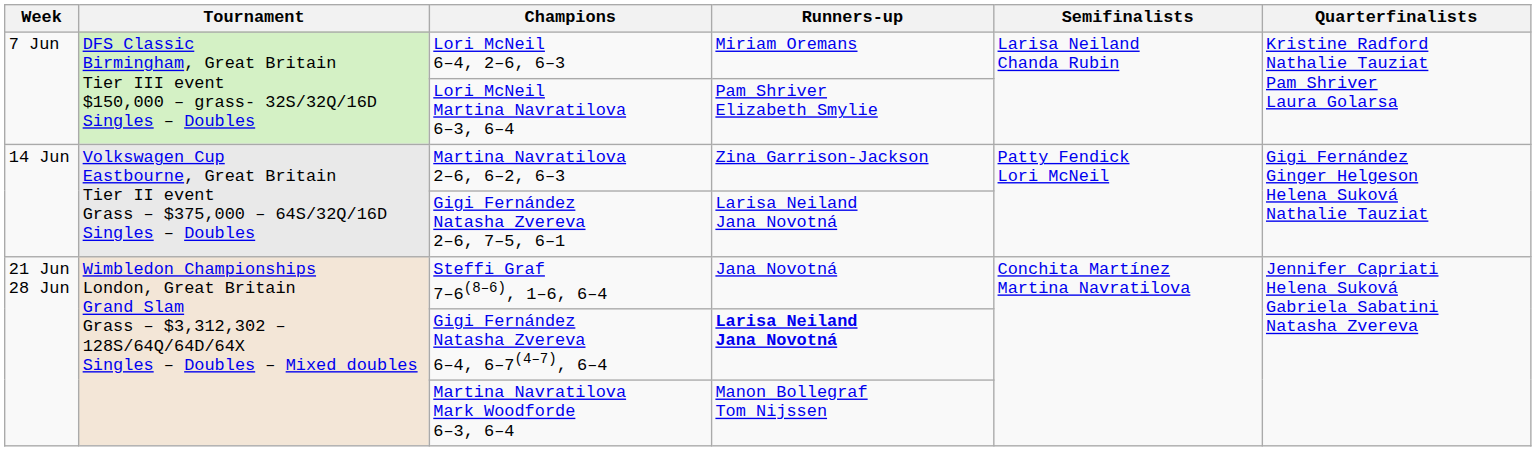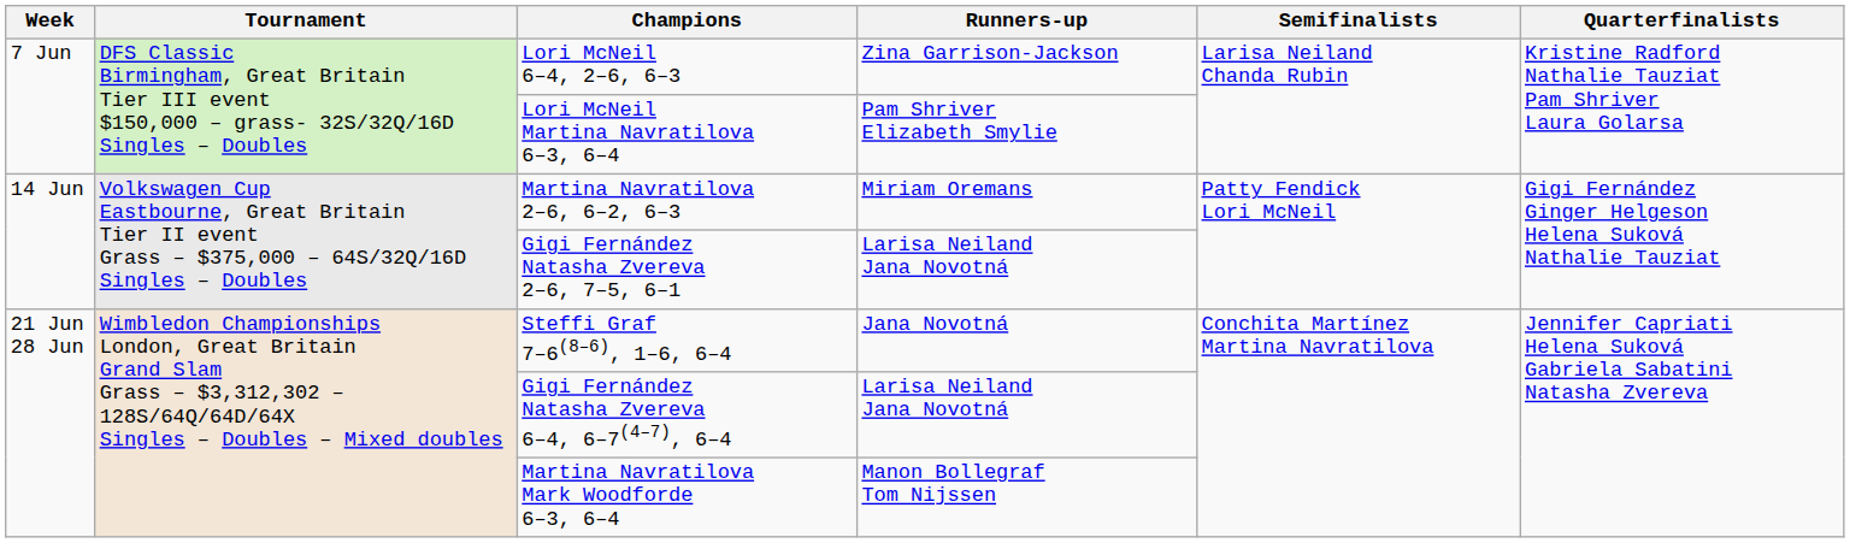Lori McNeil 6–4, 2–6, 6–3 | Runners-up: Miriam Oremans -> Zina Garrison-Jackson
Martina Navratilova 2–6, 6–2, 6–3 | Runners-up: Zina Garrison-Jackson -> Miriam Oremans
Gigi Fernández Natasha Zvereva 6–4, 6–7(4–7), 6–4 | Runners-up: bold -> normal
